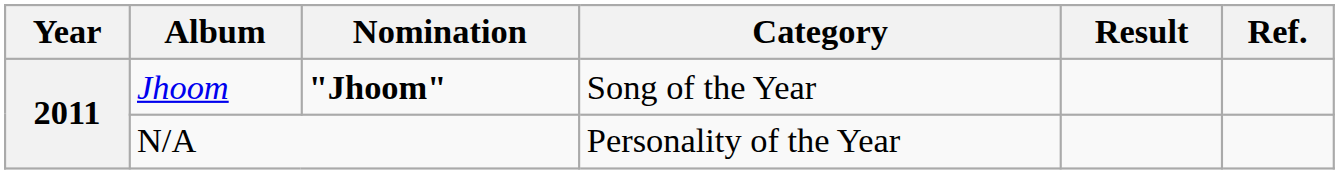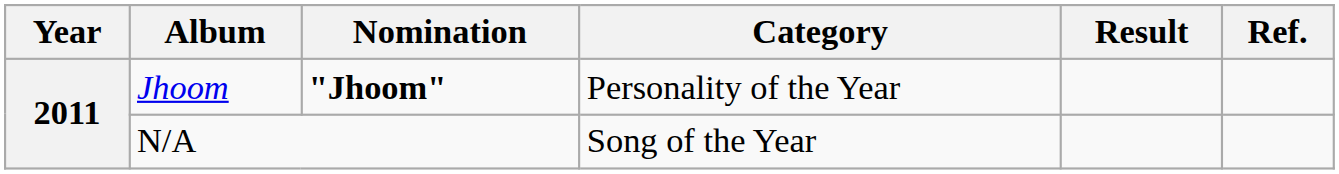Jhoom | Category: Song of the Year -> Personality of the Year
N/A | Category: Personality of the Year -> Song of the Year
